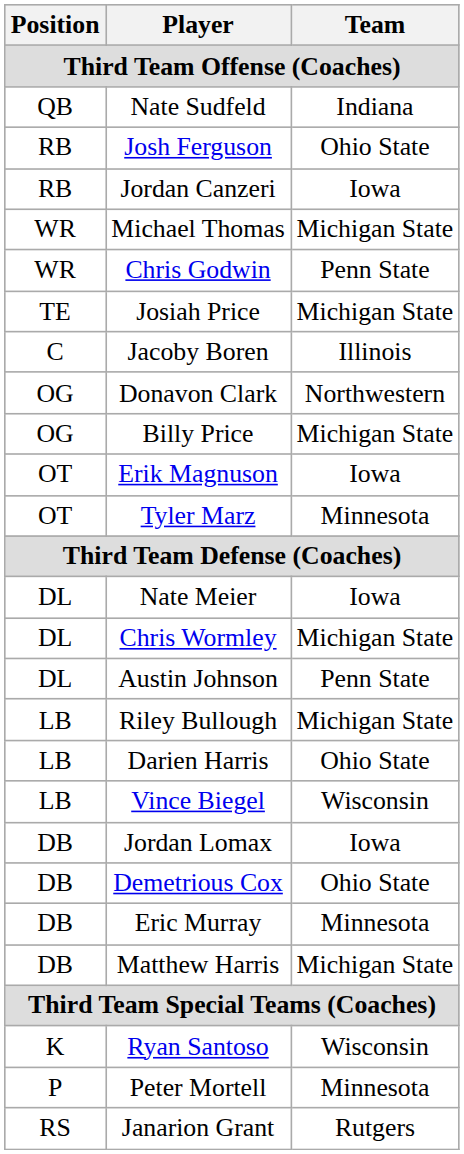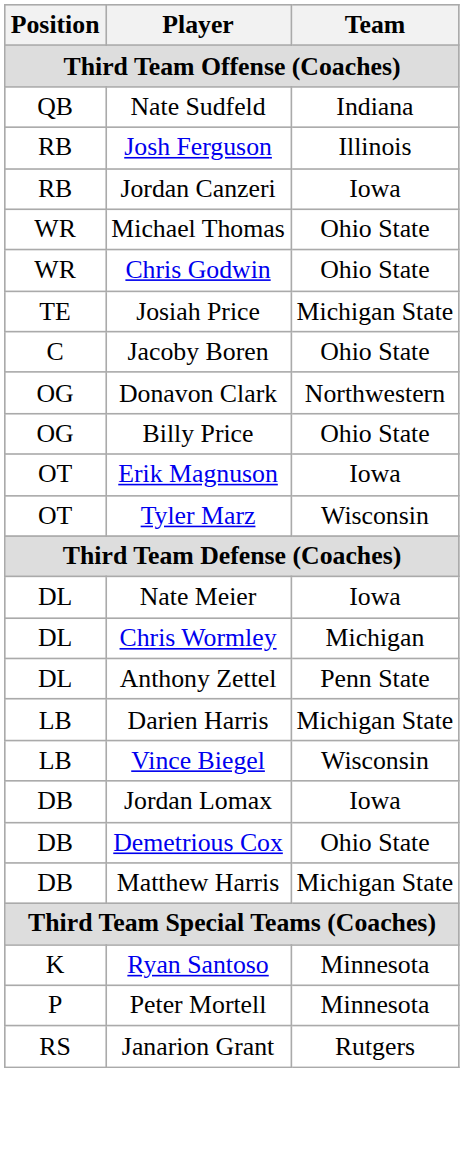Josh Ferguson | Team: Ohio State -> Illinois
Michael Thomas | Team: Michigan State -> Ohio State
Chris Godwin | Team: Penn State -> Ohio State
Jacoby Boren | Team: Illinois -> Ohio State
Billy Price | Team: Michigan State -> Ohio State
Tyler Marz | Team: Minnesota -> Wisconsin
Chris Wormley | Team: Michigan State -> Michigan
- row: DL | Austin Johnson | Penn State
+ row: DL | Anthony Zettel | Penn State
- row: LB | Riley Bullough | Michigan State
Darien Harris | Team: Ohio State -> Michigan State
- row: DB | Eric Murray | Minnesota
Ryan Santoso | Team: Wisconsin -> Minnesota
